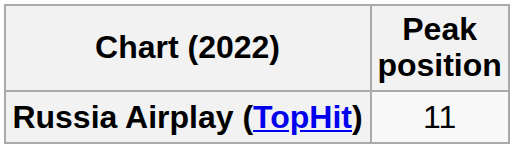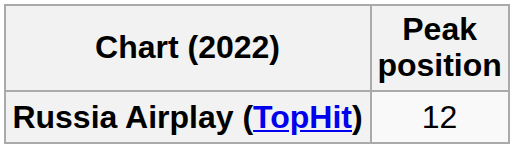Russia Airplay (TopHit) | Peak position: 11 -> 12
